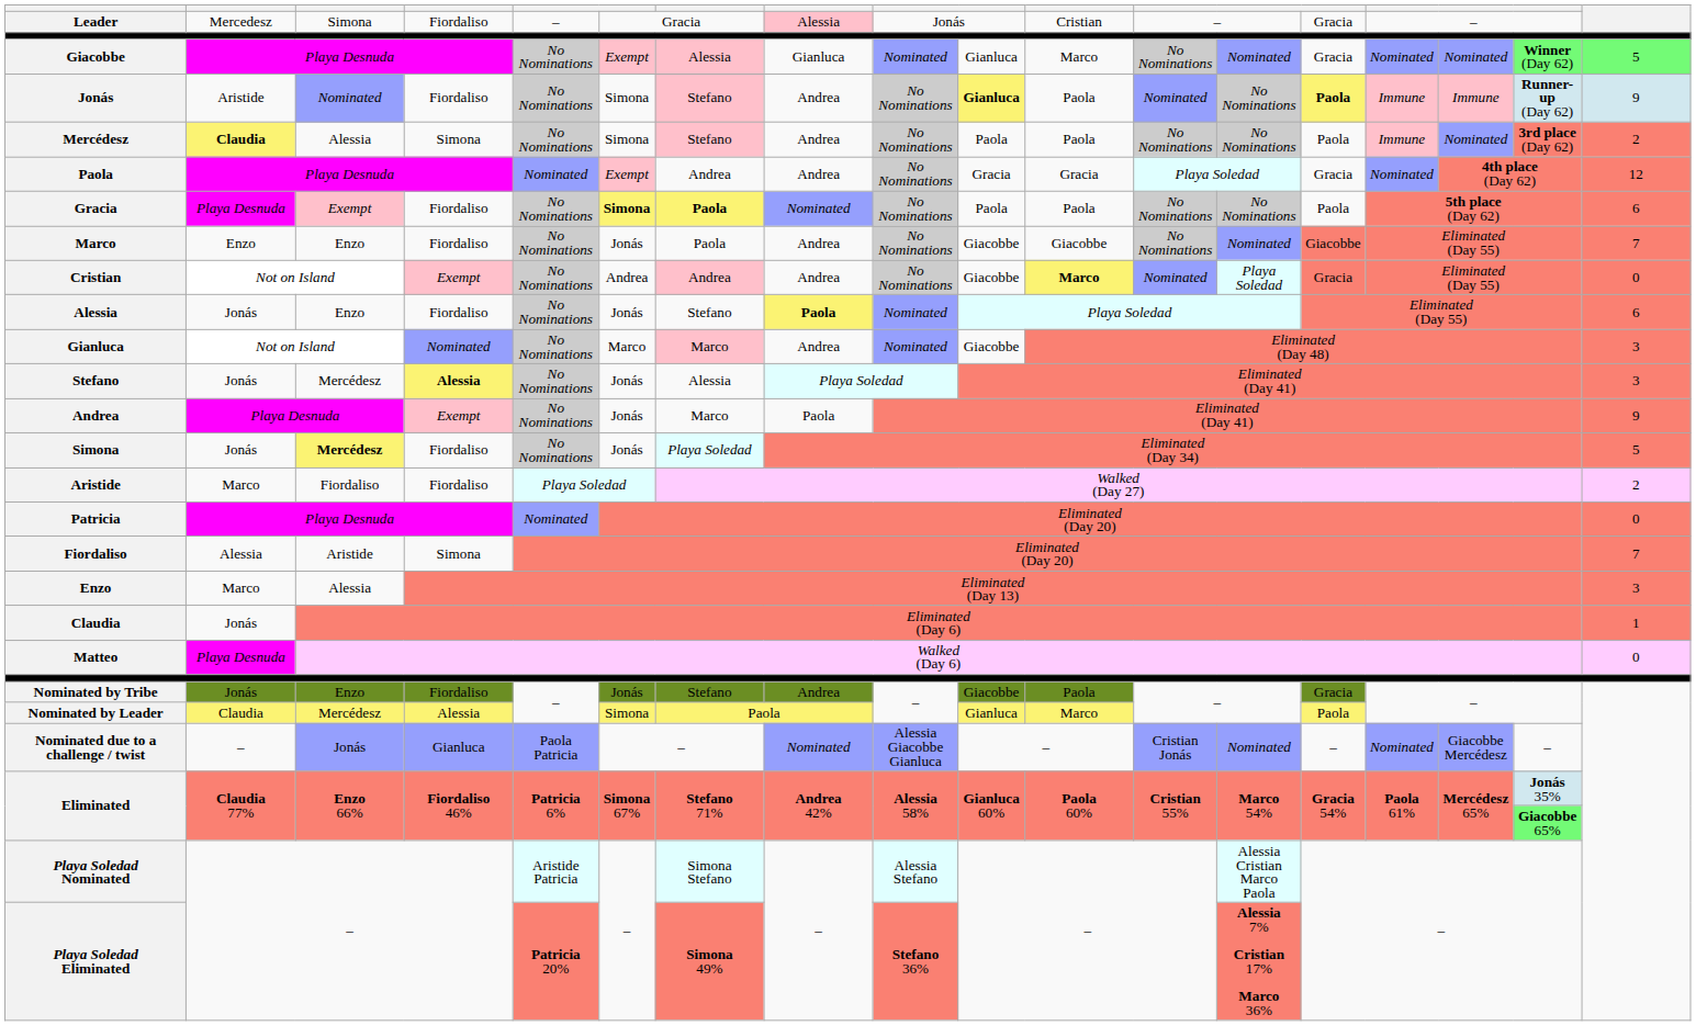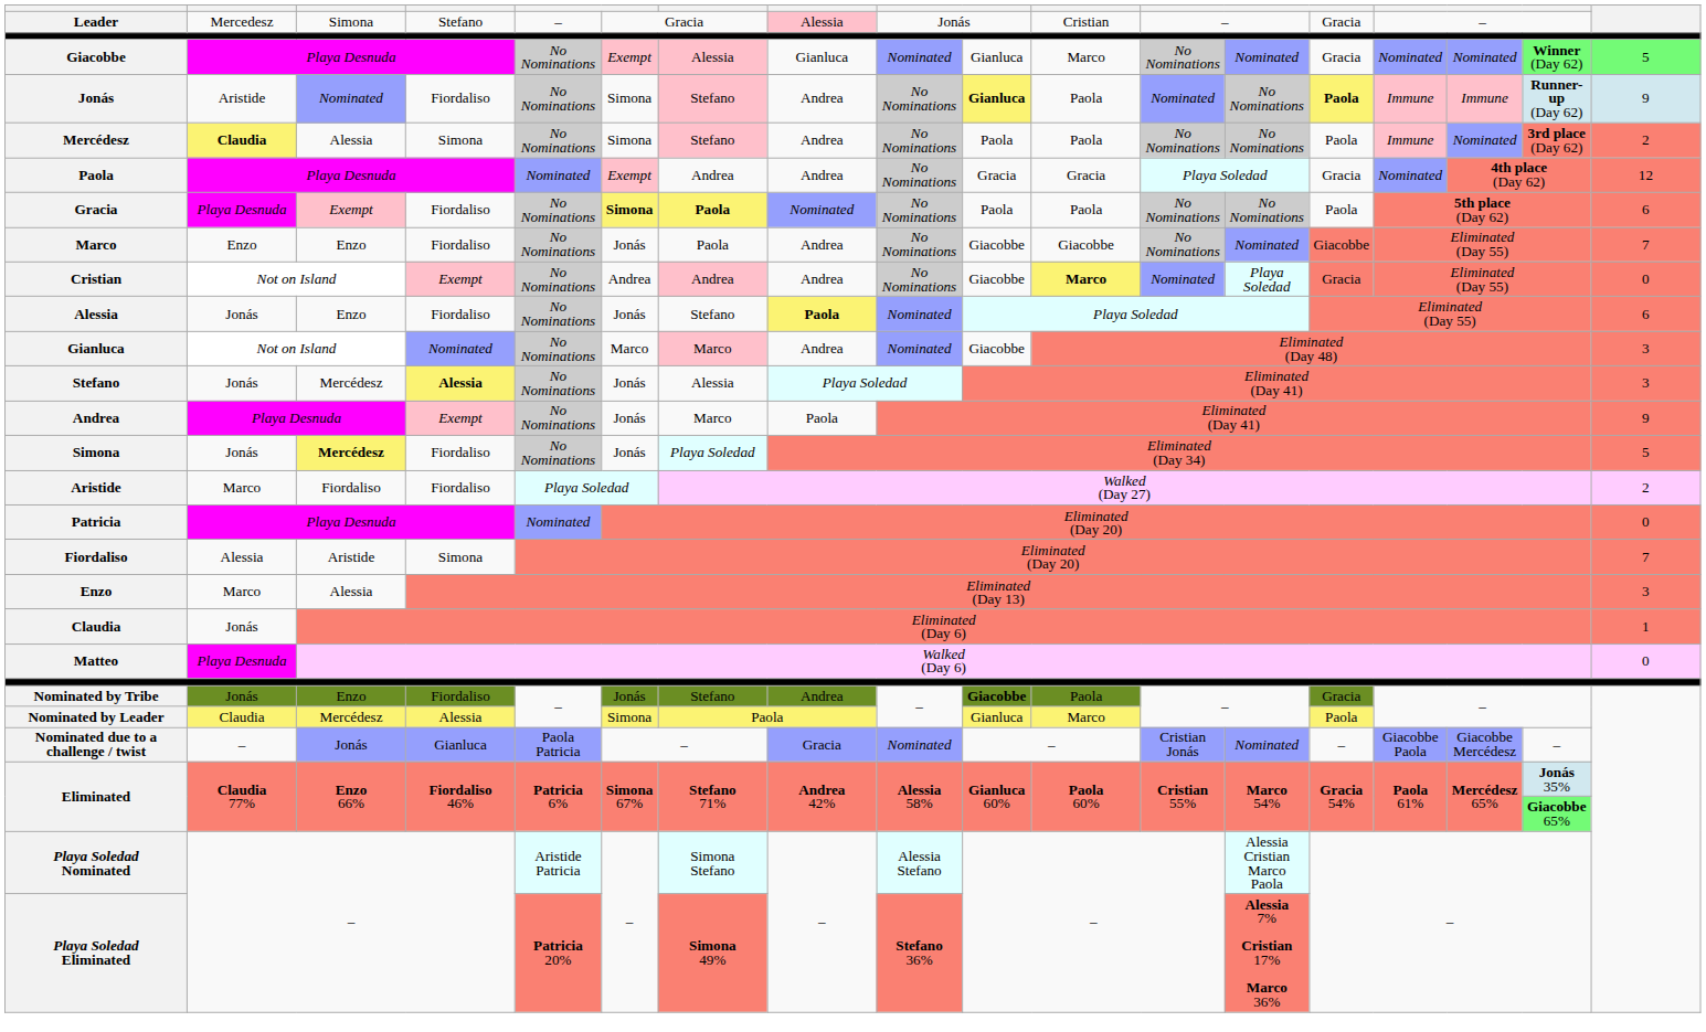Leader | column 4: Fiordaliso -> Stefano
Nominated by Tribe | column 10: normal -> bold
Nominated due to a challenge / twist | column 8: Nominated -> Gracia
Nominated due to a challenge / twist | column 9: Alessia Giacobbe Gianluca -> Nominated
Nominated due to a challenge / twist | column 15: Nominated -> Giacobbe Paola
